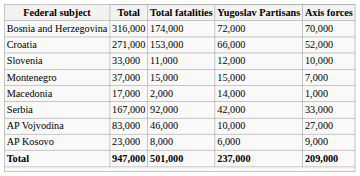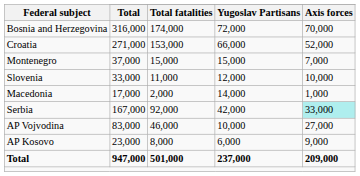rows swapped: Slovenia <-> Montenegro
Serbia | Axis forces: no background -> paleturquoise background
